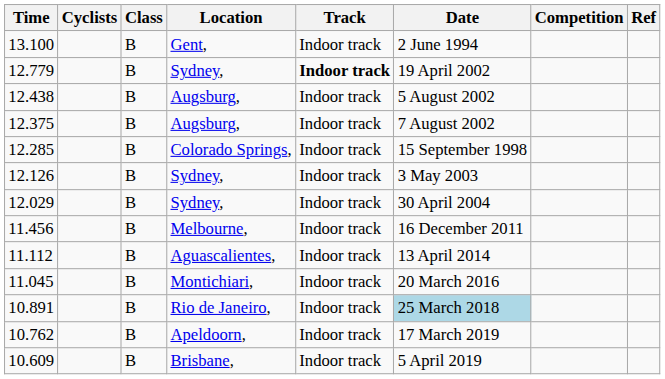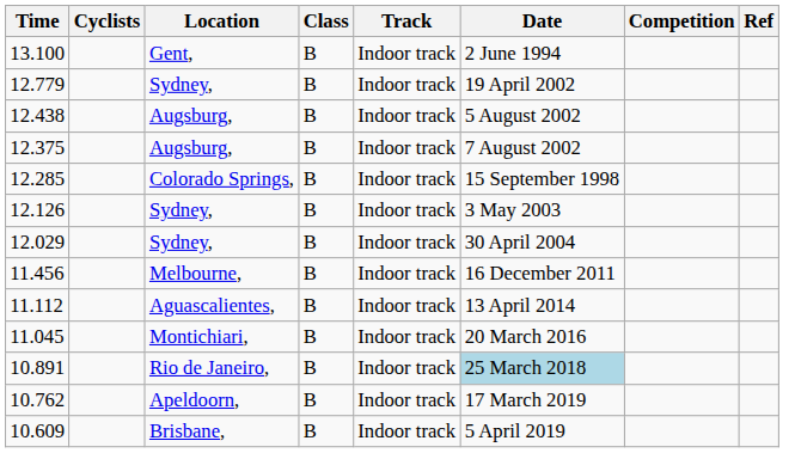columns swapped: Class <-> Location
12.779 | Track: bold -> normal
